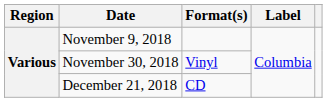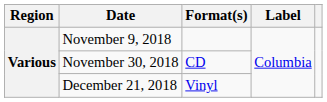November 30, 2018 | Format(s): Vinyl -> CD
December 21, 2018 | Format(s): CD -> Vinyl
